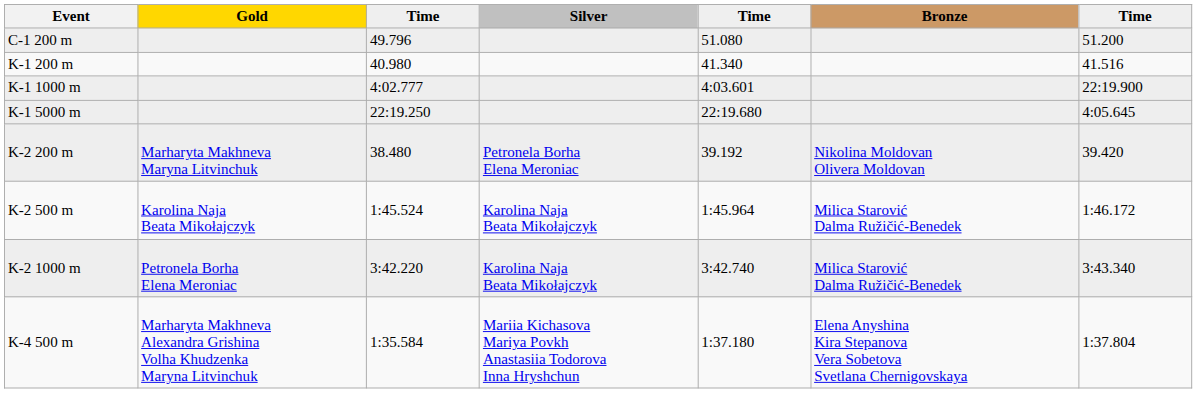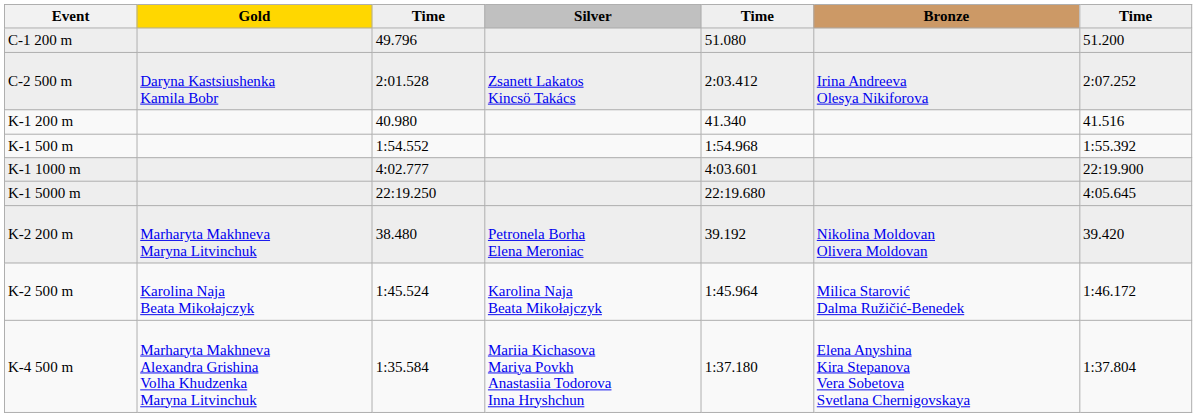+ row: C-2 500 m | Daryna Kastsiushenka Kamila Bobr | 2:01.528 | Zsanett Lakatos Kincsö Takács | 2:03.412 | Irina Andreeva Olesya Nikiforova | 2:07.252
+ row: K-1 500 m | 1:54.552 | 1:54.968 | 1:55.392
- row: K-2 1000 m | Petronela Borha Elena Meroniac | 3:42.220 | Karolina Naja Beata Mikołajczyk | 3:42.740 | Milica Starović Dalma Ružičić-Benedek | 3:43.340
